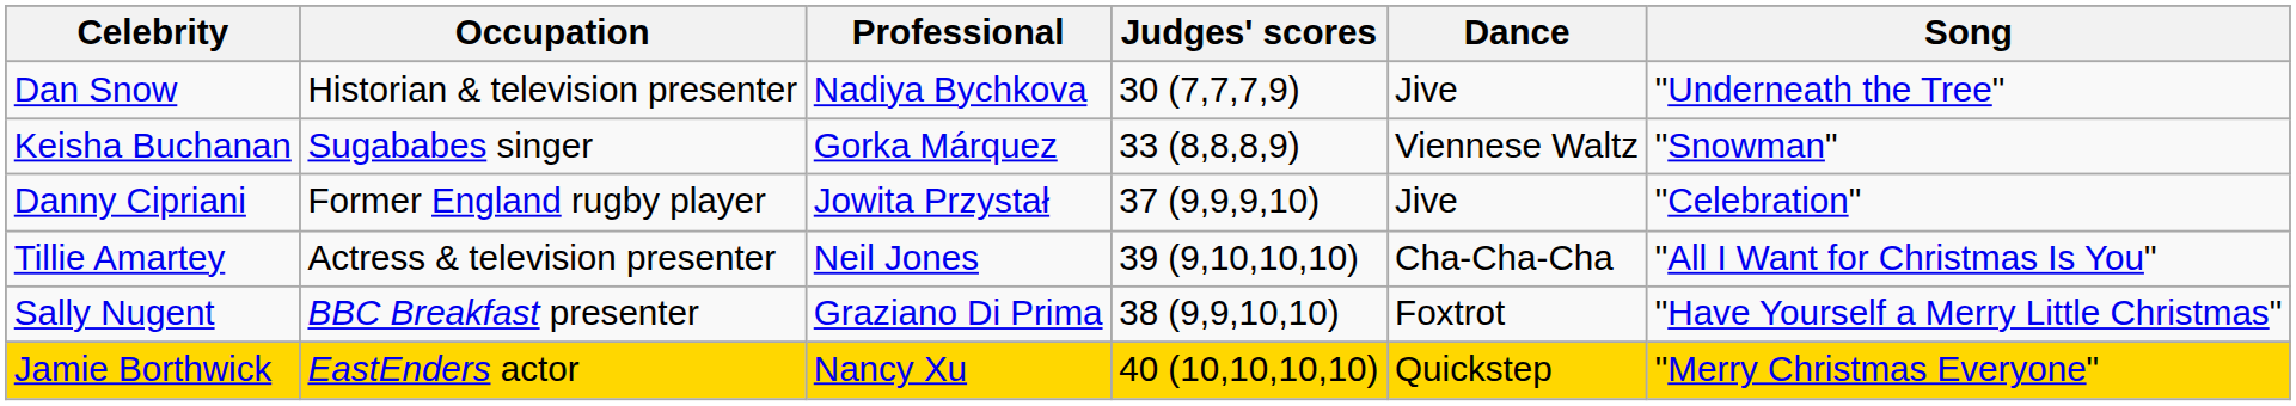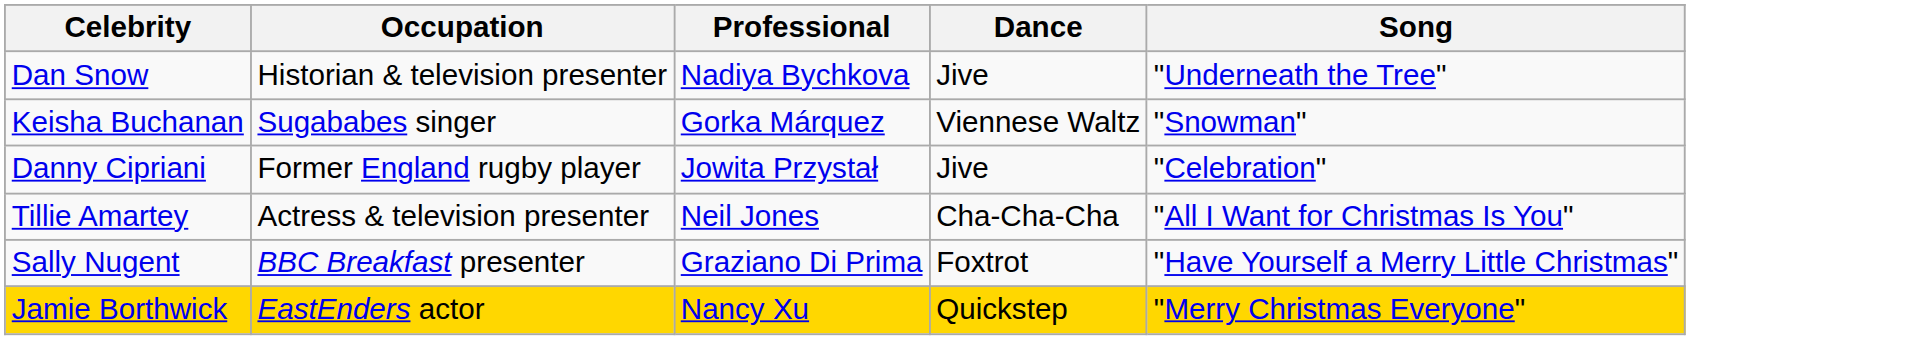- column: Judges' scores | 30 (7,7,7,9) | 33 (8,8,8,9) | 37 (9,9,9,10) | 39 (9,10,10,10) | 38 (9,9,10,10) | 40 (10,10,10,10)
